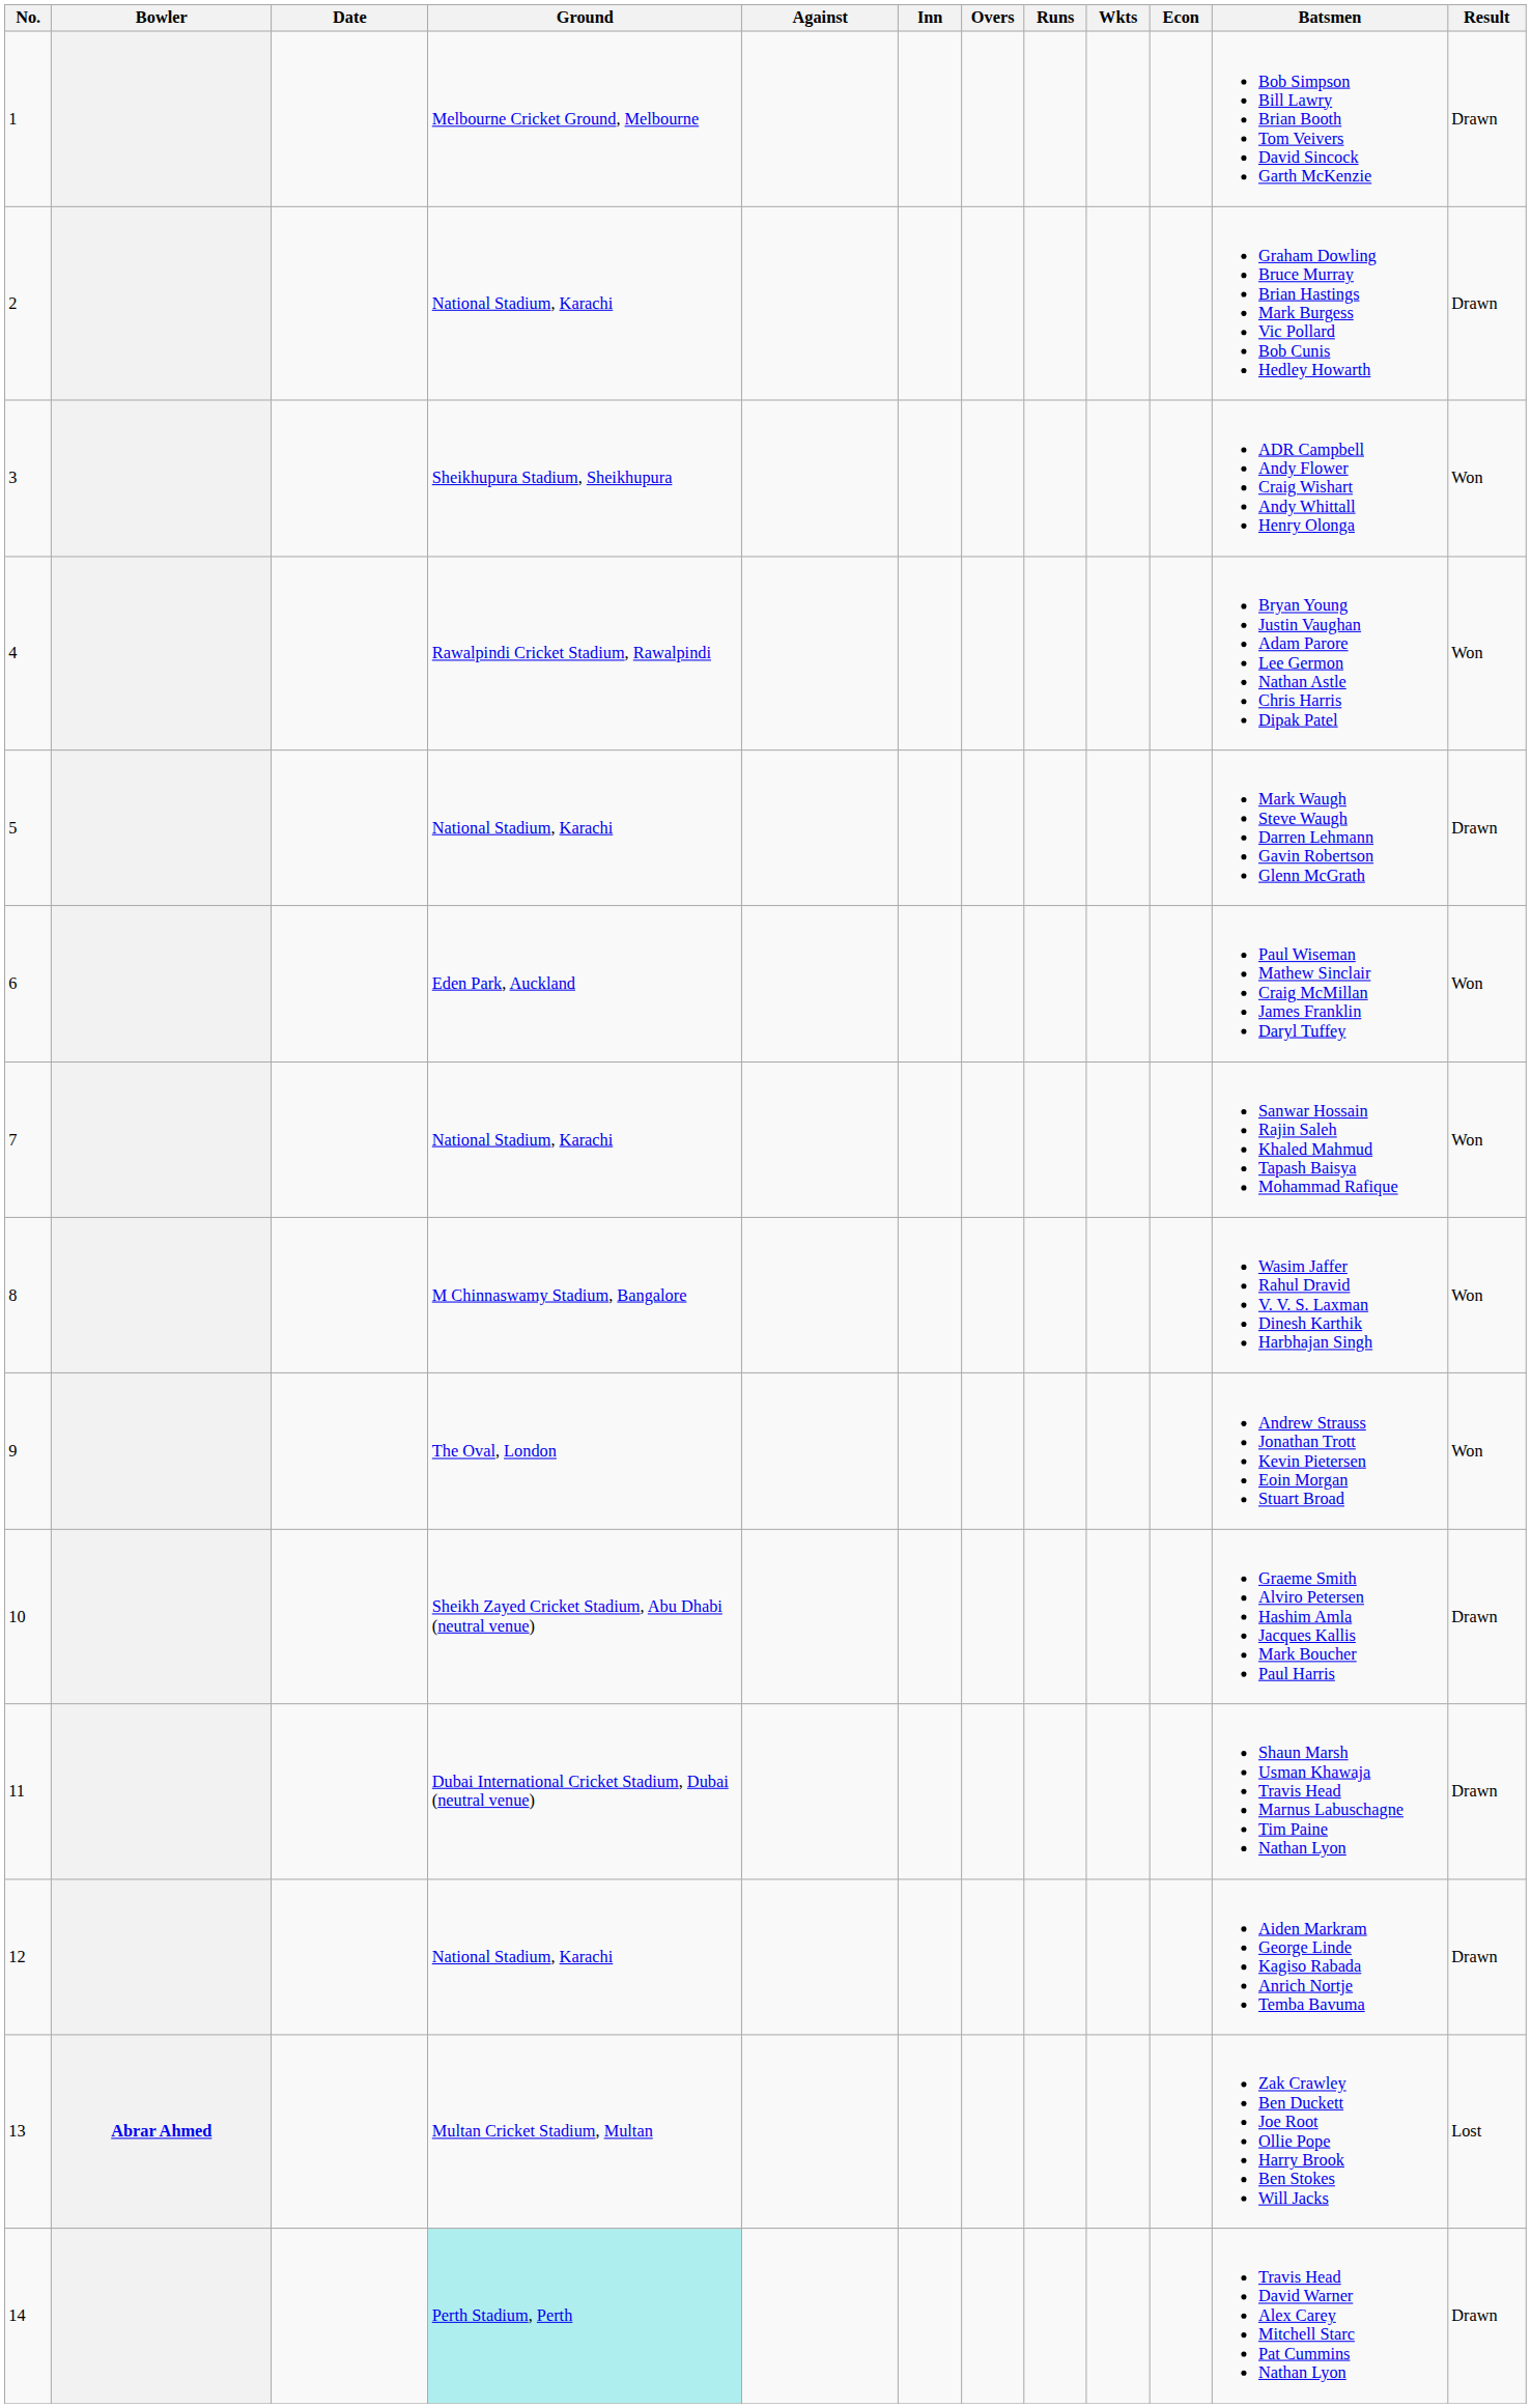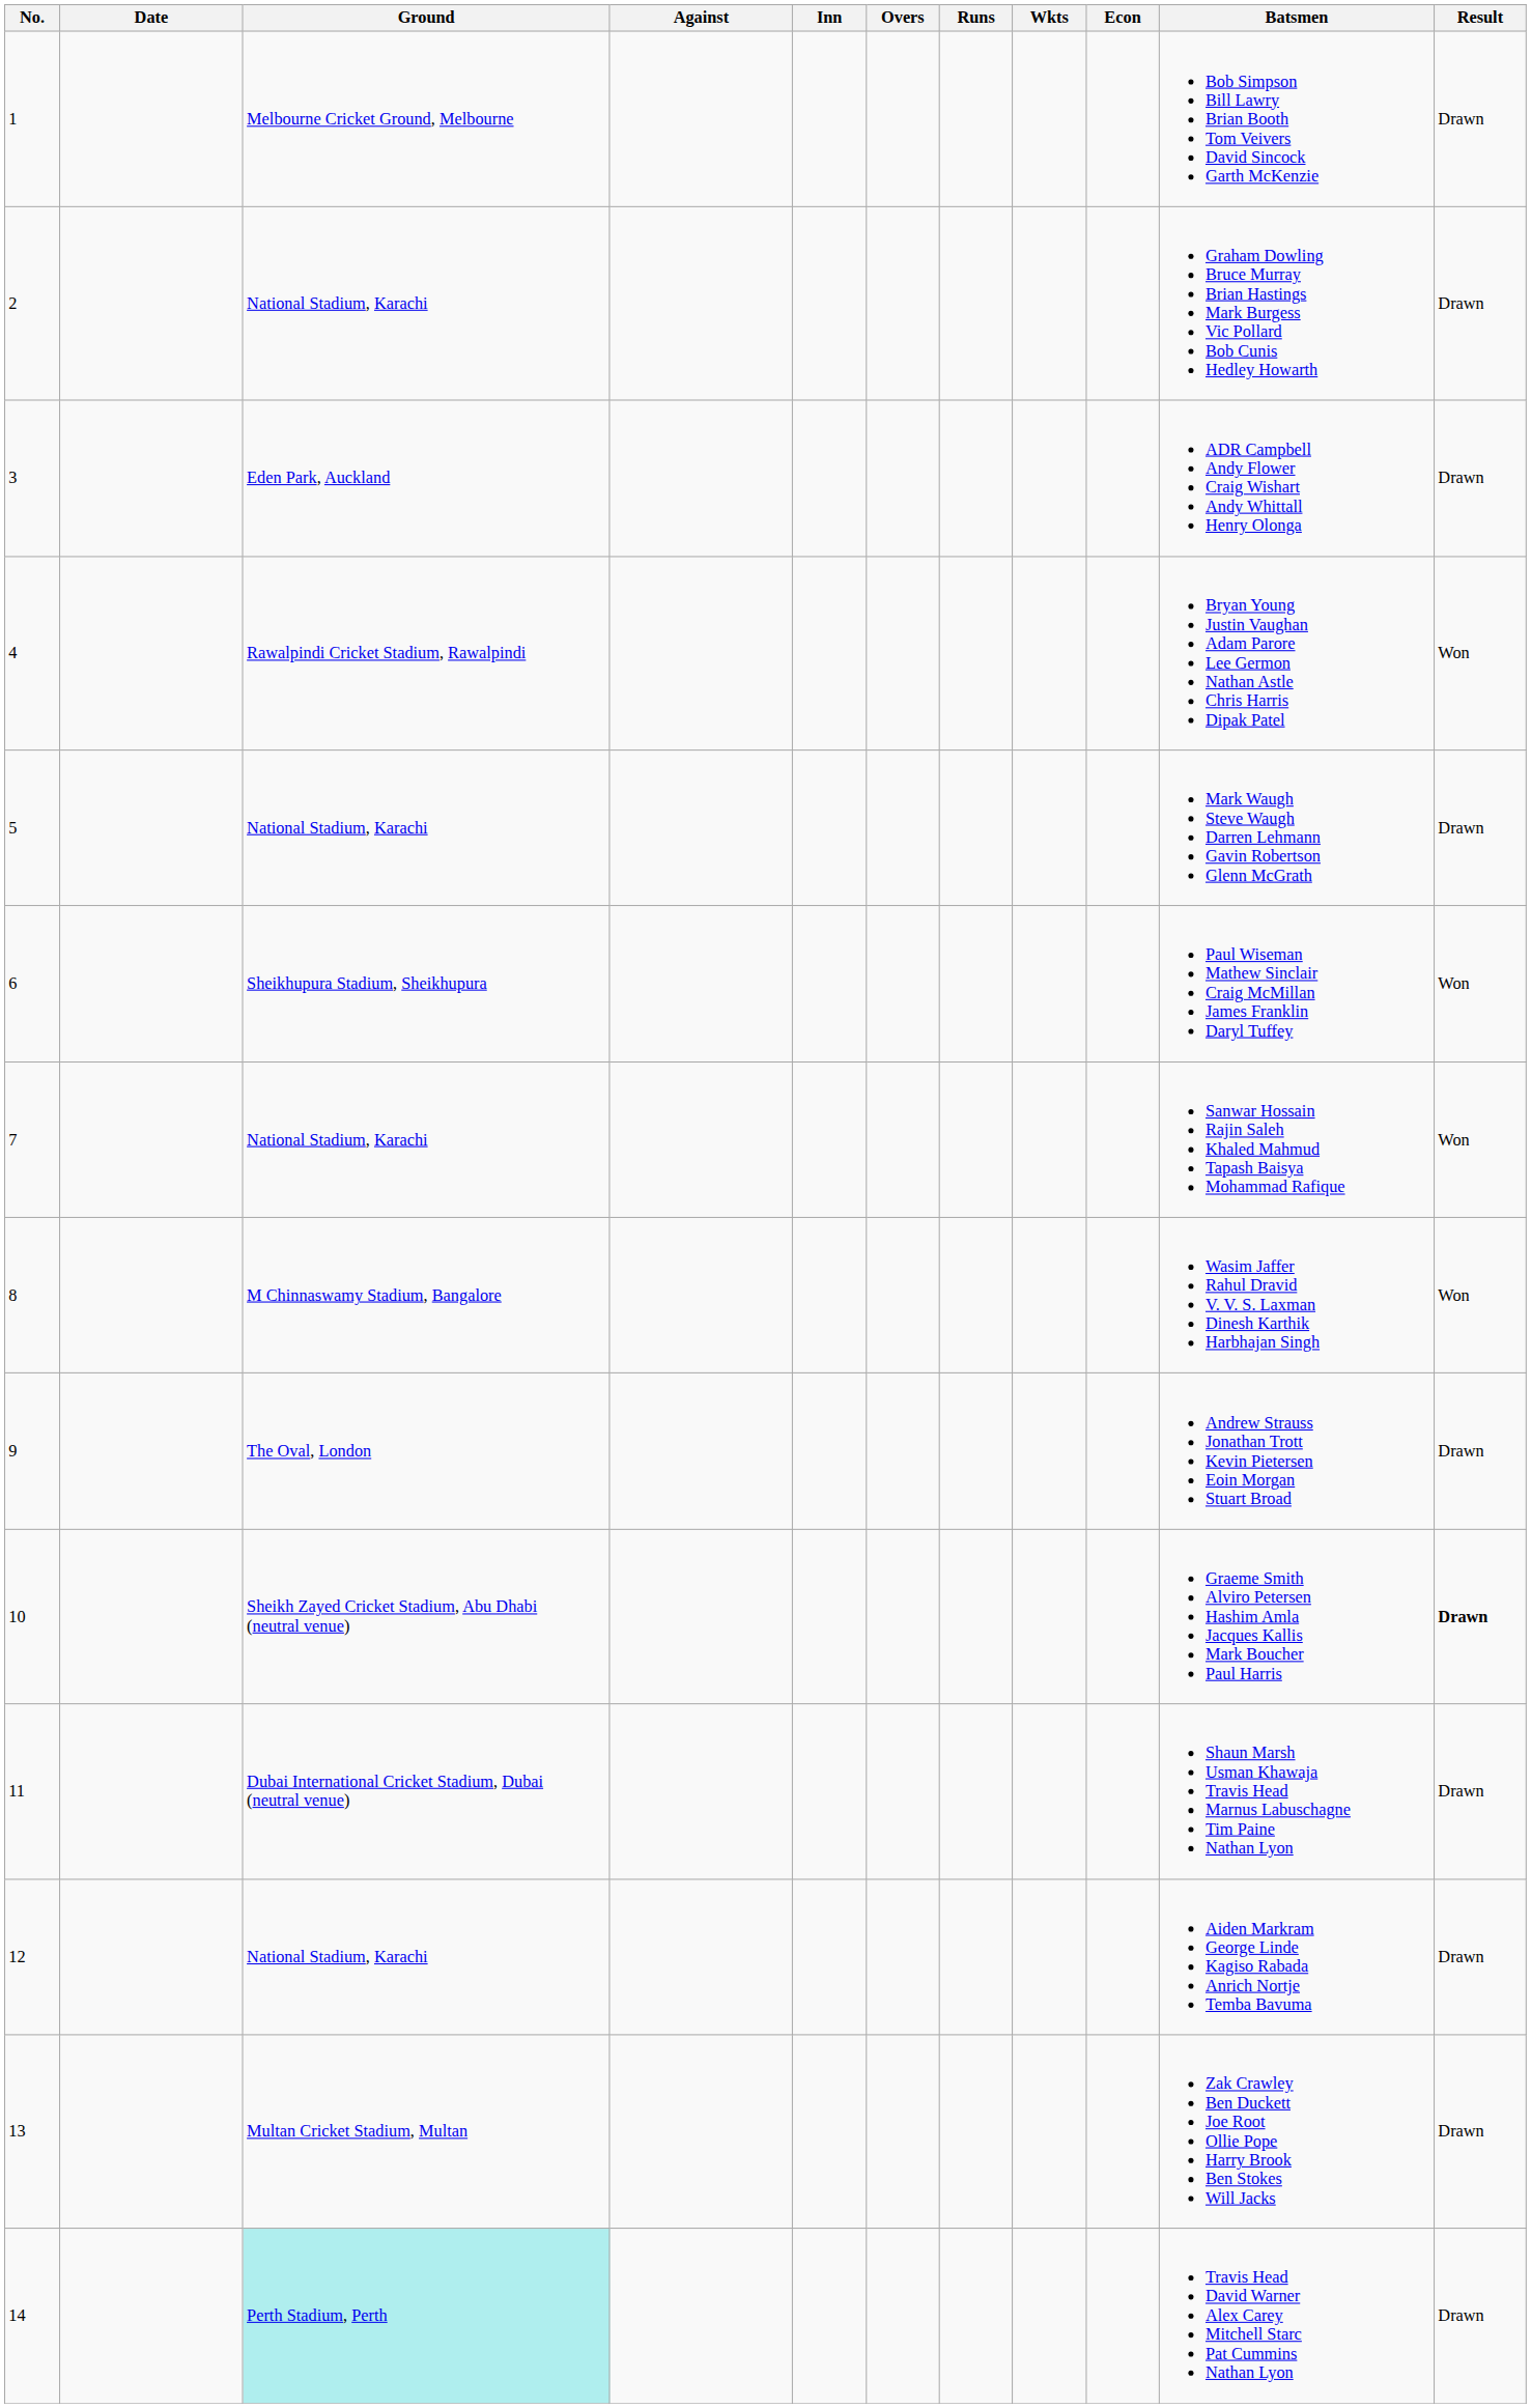- column: Bowler | Abrar Ahmed
3 | Ground: Sheikhupura Stadium, Sheikhupura -> Eden Park, Auckland
3 | Result: Won -> Drawn
6 | Ground: Eden Park, Auckland -> Sheikhupura Stadium, Sheikhupura
9 | Result: Won -> Drawn
10 | Result: normal -> bold
13 | Result: Lost -> Drawn
